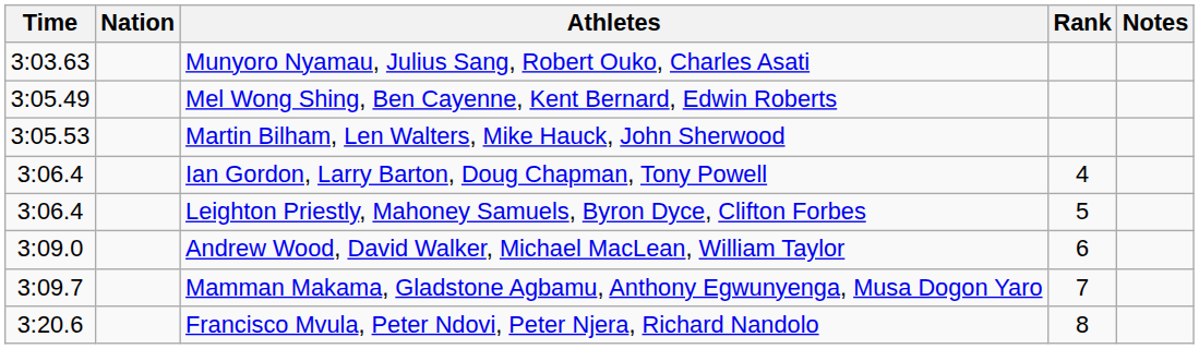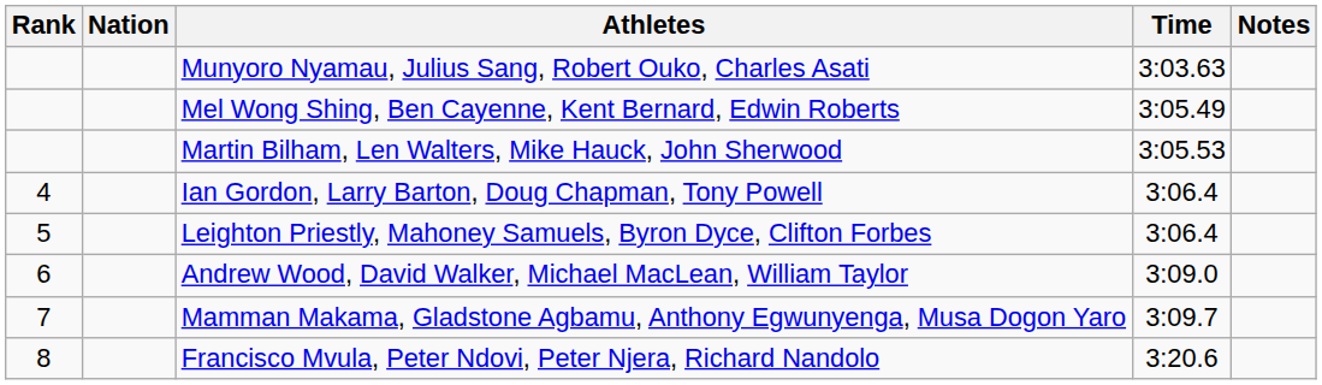columns swapped: Rank <-> Time
